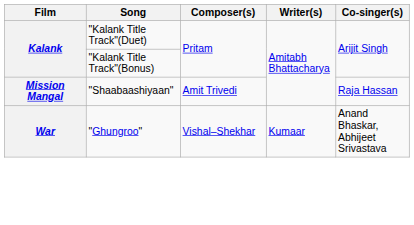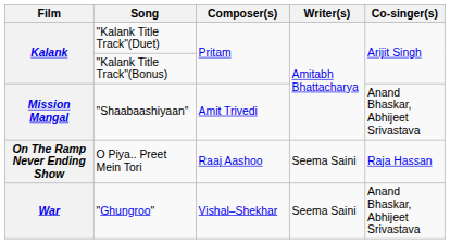"Shaabaashiyaan" | Co-singer(s): Raja Hassan -> Anand Bhaskar, Abhijeet Srivastava
+ row: On The Ramp Never Ending Show | O Piya.. Preet Mein Tori | Raaj Aashoo | Seema Saini | Raja Hassan
"Ghungroo" | Writer(s): Kumaar -> Seema Saini
